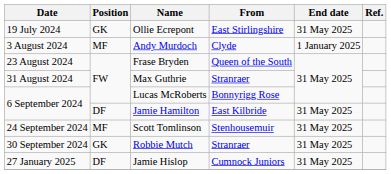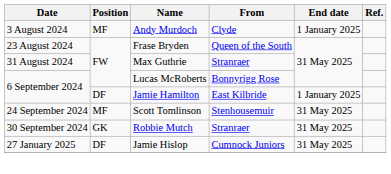- row: 19 July 2024 | GK | Ollie Ecrepont | East Stirlingshire | 31 May 2025
Jamie Hamilton | End date: 31 May 2025 -> 1 January 2025
